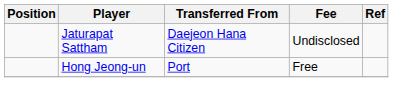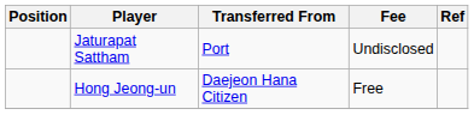Jaturapat Sattham | Transferred From: Daejeon Hana Citizen -> Port
Hong Jeong-un | Transferred From: Port -> Daejeon Hana Citizen
